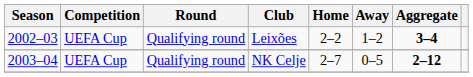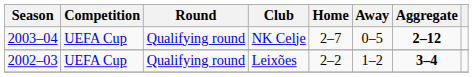rows swapped: Leixões <-> NK Celje
